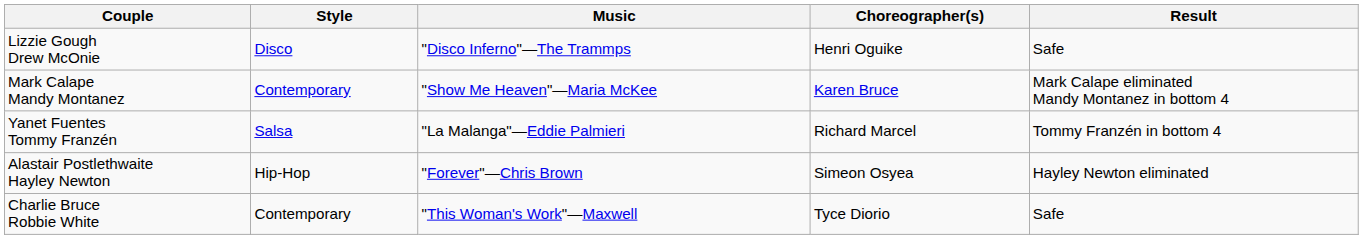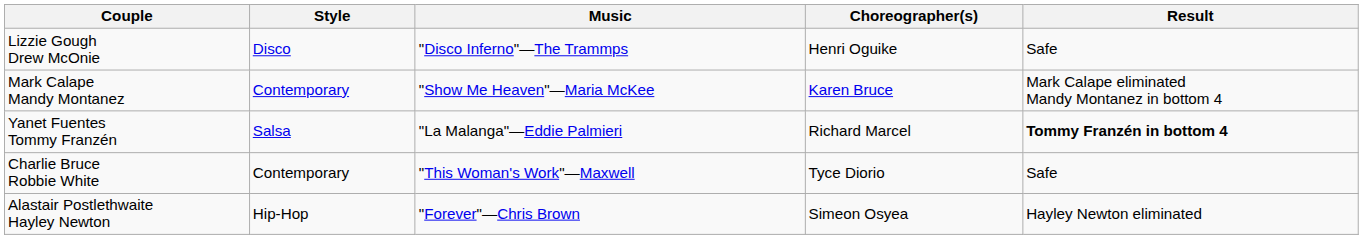Yanet Fuentes Tommy Franzén | Result: normal -> bold
rows swapped: Alastair Postlethwaite Hayley Newton <-> Charlie Bruce Robbie White
